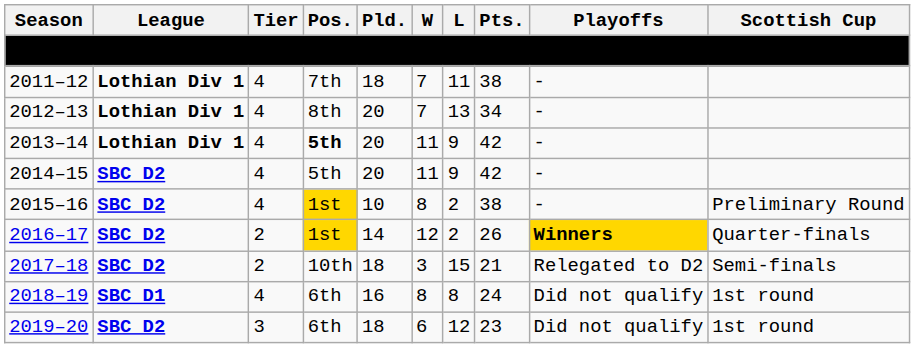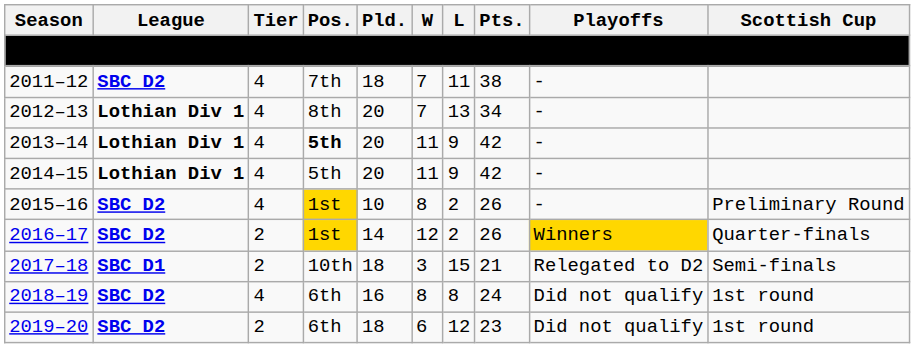2011–12 | League: Lothian Div 1 -> SBC D2
2014–15 | League: SBC D2 -> Lothian Div 1
2015–16 | Pts.: 38 -> 26
2016–17 | Playoffs: bold -> normal
2017–18 | League: SBC D2 -> SBC D1
2018–19 | League: SBC D1 -> SBC D2
2019–20 | Tier: 3 -> 2
